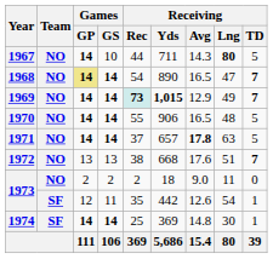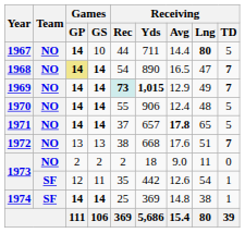1967 | Receiving / Avg: 14.3 -> 14.4
1970 | Receiving / Avg: 16.5 -> 12.4
1971 | Receiving / Lng: 63 -> 65
1974 | Receiving / Lng: 30 -> 38
